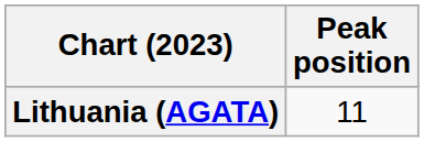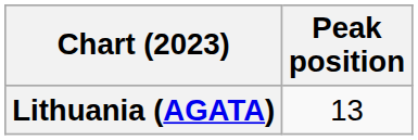Lithuania (AGATA) | Peak position: 11 -> 13
